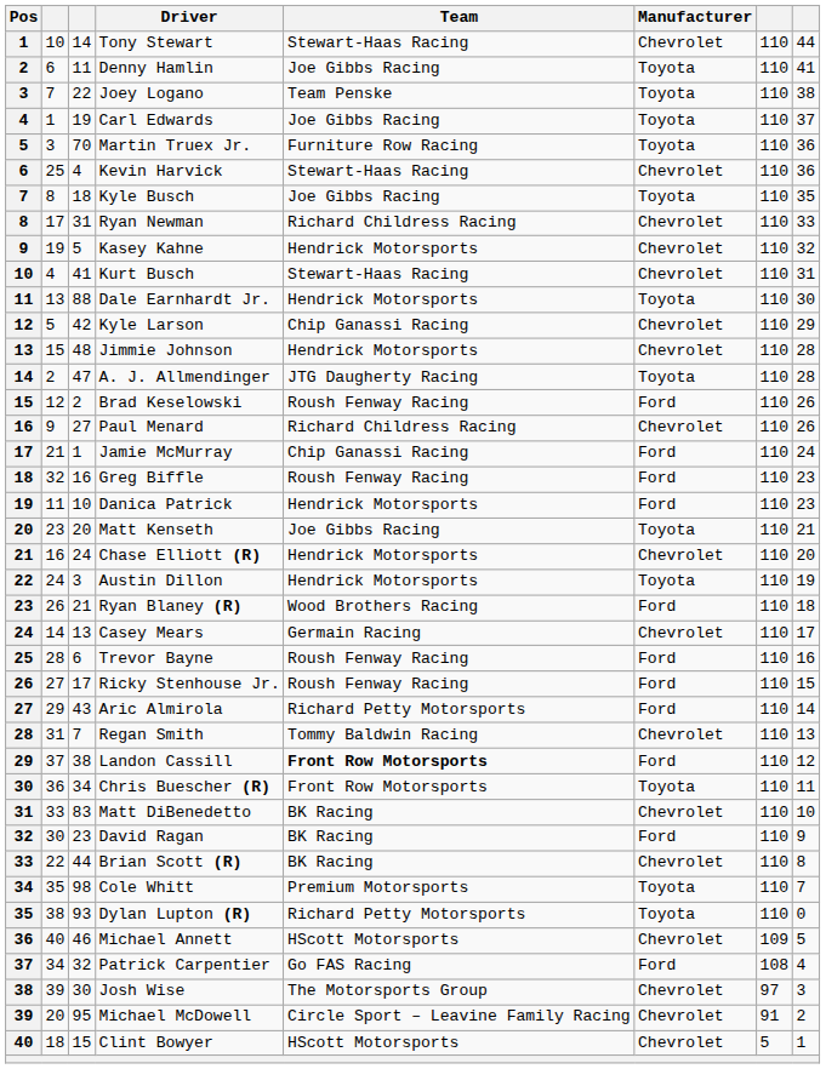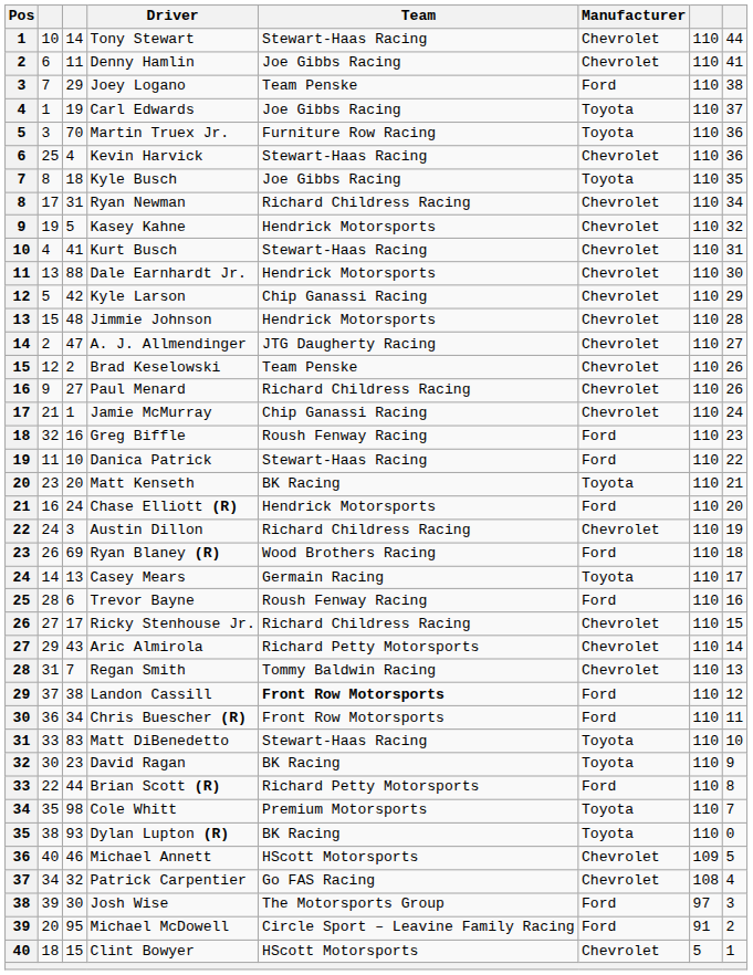Denny Hamlin | Manufacturer: Toyota -> Chevrolet
Joey Logano | column 3: 22 -> 29
Joey Logano | Manufacturer: Toyota -> Ford
Ryan Newman | column 8: 33 -> 34
Dale Earnhardt Jr. | Manufacturer: Toyota -> Chevrolet
A. J. Allmendinger | Manufacturer: Toyota -> Chevrolet
A. J. Allmendinger | column 8: 28 -> 27
Brad Keselowski | Team: Roush Fenway Racing -> Team Penske
Brad Keselowski | Manufacturer: Ford -> Chevrolet
Jamie McMurray | Manufacturer: Ford -> Chevrolet
Danica Patrick | Team: Hendrick Motorsports -> Stewart-Haas Racing
Danica Patrick | column 8: 23 -> 22
Matt Kenseth | Team: Joe Gibbs Racing -> BK Racing
Chase Elliott (R) | Manufacturer: Chevrolet -> Ford
Austin Dillon | Team: Hendrick Motorsports -> Richard Childress Racing
Austin Dillon | Manufacturer: Toyota -> Chevrolet
Ryan Blaney (R) | column 3: 21 -> 69
Casey Mears | Manufacturer: Chevrolet -> Toyota
Ricky Stenhouse Jr. | Team: Roush Fenway Racing -> Richard Childress Racing
Ricky Stenhouse Jr. | Manufacturer: Ford -> Chevrolet
Aric Almirola | Manufacturer: Ford -> Chevrolet
Chris Buescher (R) | Manufacturer: Toyota -> Ford
Matt DiBenedetto | Team: BK Racing -> Stewart-Haas Racing
Matt DiBenedetto | Manufacturer: Chevrolet -> Toyota
David Ragan | Manufacturer: Ford -> Toyota
Brian Scott (R) | Team: BK Racing -> Richard Petty Motorsports
Brian Scott (R) | Manufacturer: Chevrolet -> Ford
Dylan Lupton (R) | Team: Richard Petty Motorsports -> BK Racing
Patrick Carpentier | Manufacturer: Ford -> Chevrolet
Josh Wise | Manufacturer: Chevrolet -> Ford
Michael McDowell | Manufacturer: Chevrolet -> Ford
